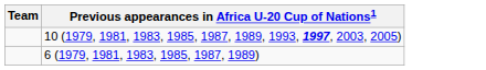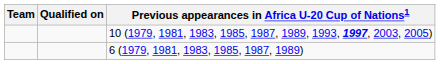+ column: Qualified on
